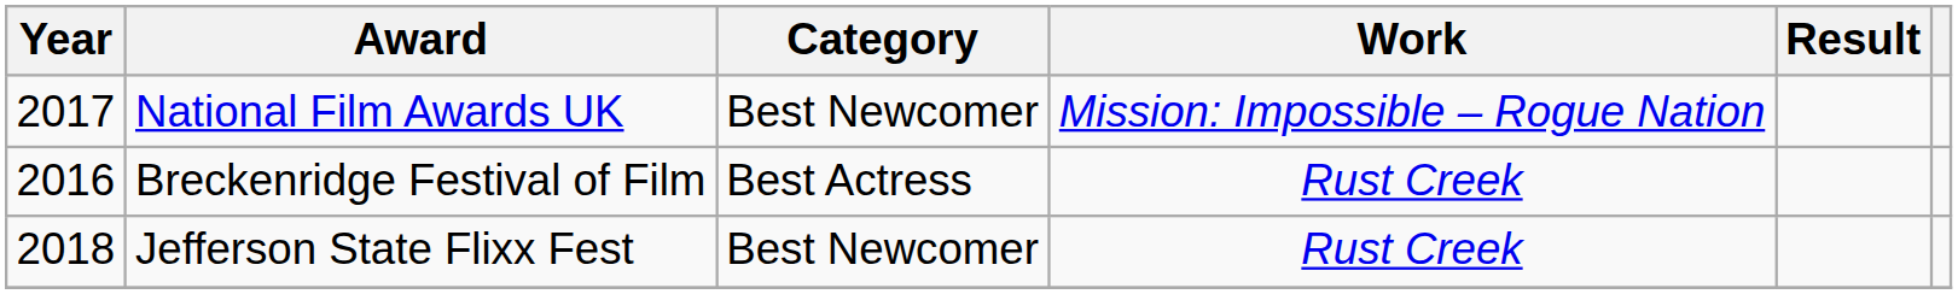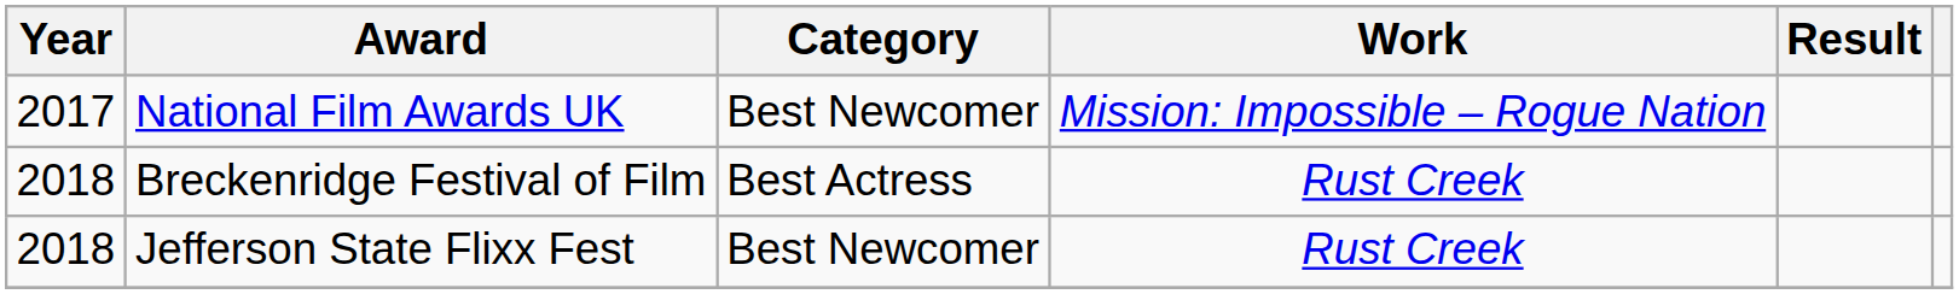Breckenridge Festival of Film | Year: 2016 -> 2018
